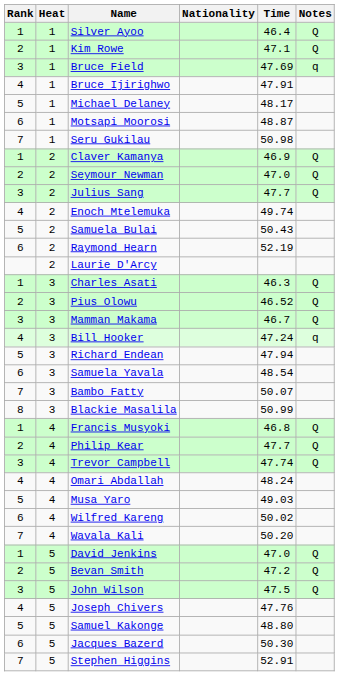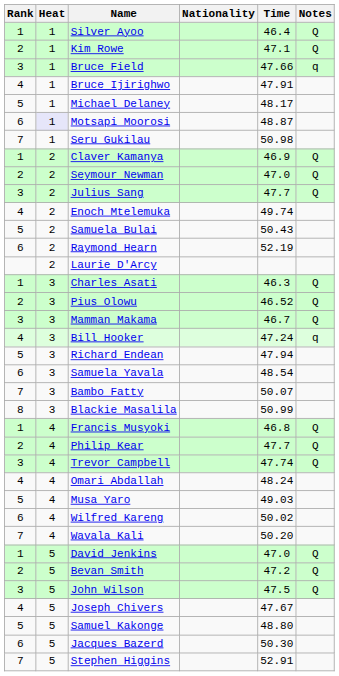Bruce Field | Time: 47.69 -> 47.66
Motsapi Moorosi | Heat: no background -> lavender background
Joseph Chivers | Time: 47.76 -> 47.67
